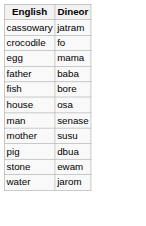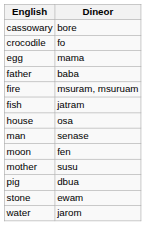cassowary | Dineor: jatram -> bore
+ row: fire | msuram, msuruam
fish | Dineor: bore -> jatram
+ row: moon | fen
